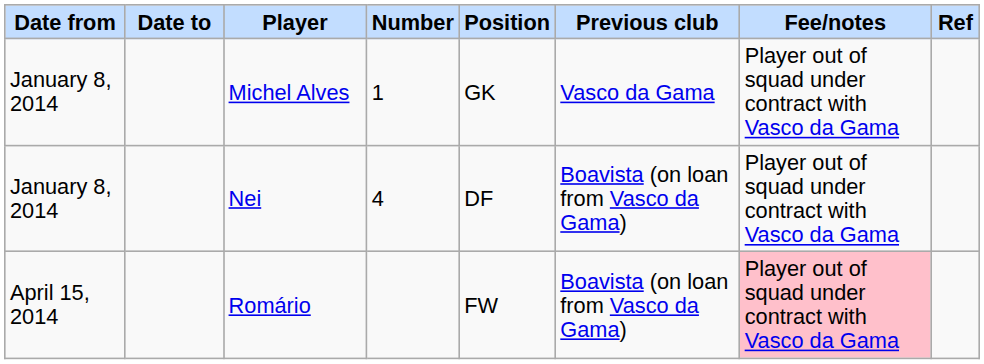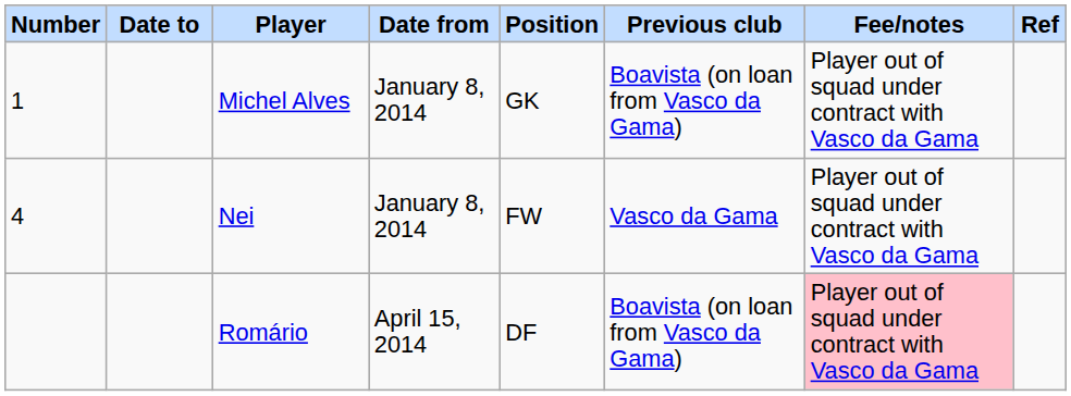columns swapped: Date from <-> Number
Michel Alves | Previous club: Vasco da Gama -> Boavista (on loan from Vasco da Gama)
Nei | Position: DF -> FW
Nei | Previous club: Boavista (on loan from Vasco da Gama) -> Vasco da Gama
Romário | Position: FW -> DF
